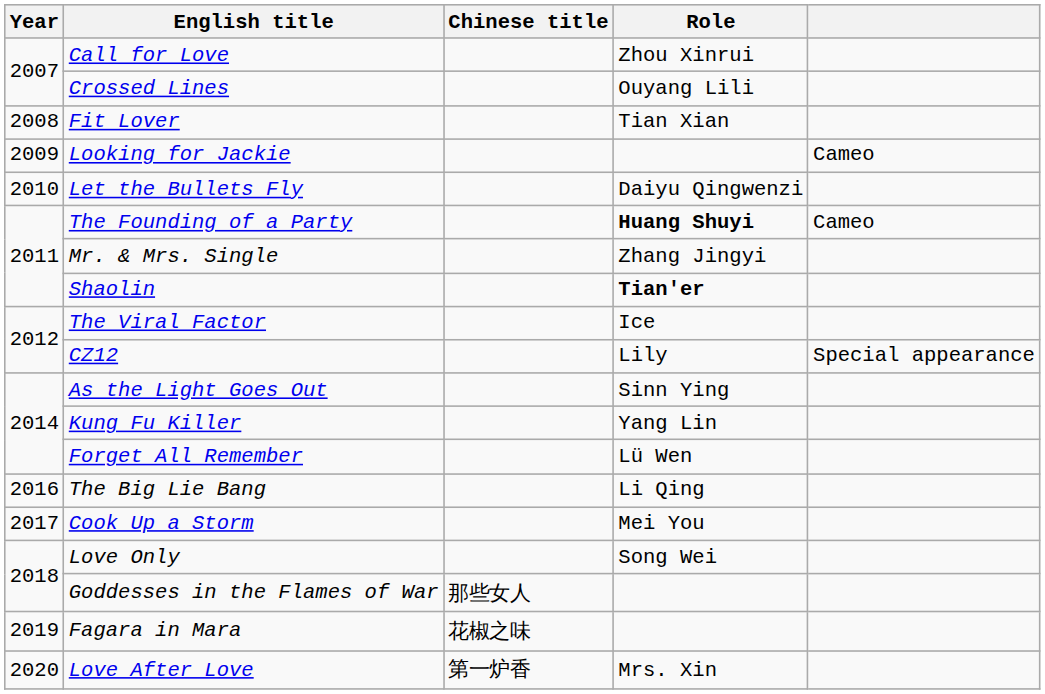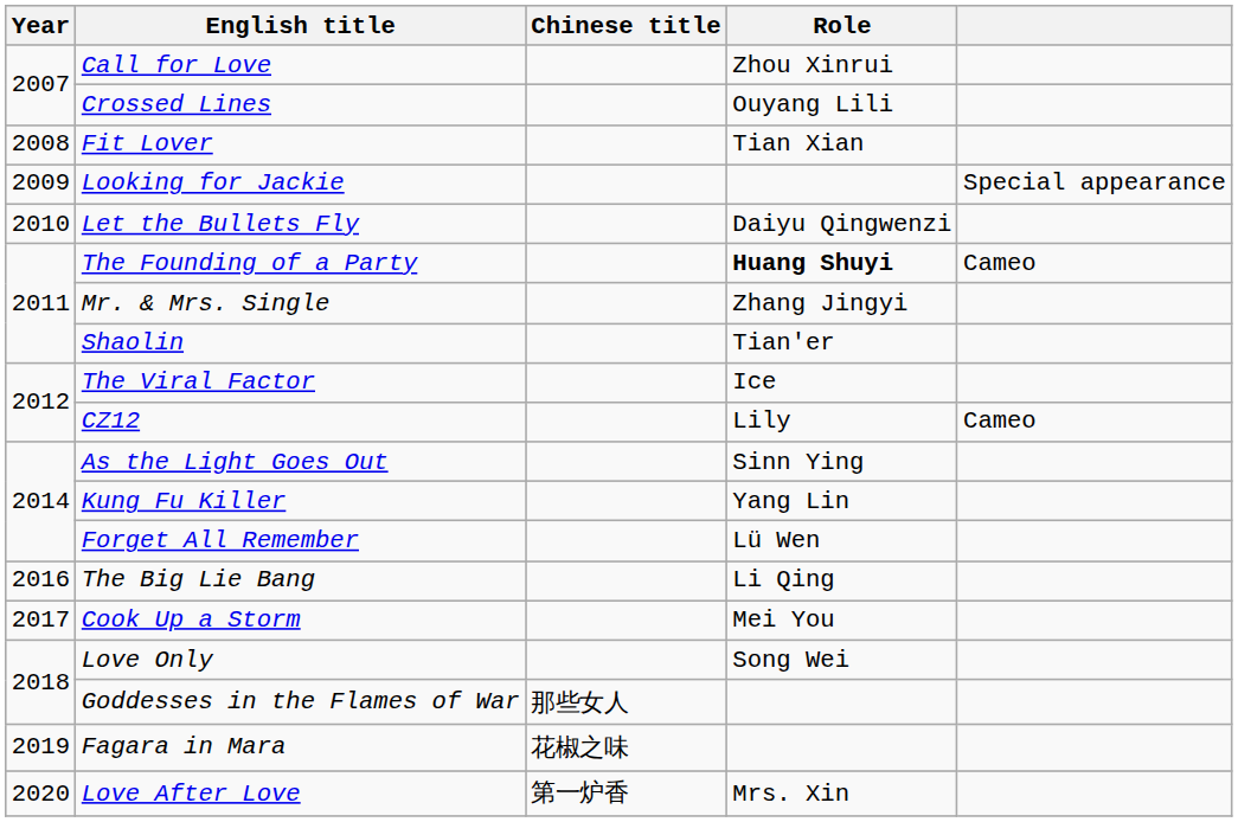Looking for Jackie | column 5: Cameo -> Special appearance
Shaolin | Role: bold -> normal
CZ12 | column 5: Special appearance -> Cameo
